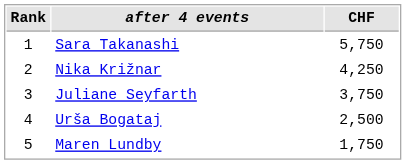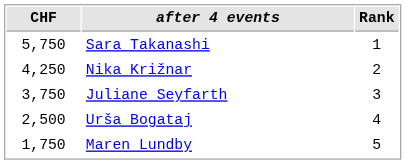columns swapped: Rank <-> CHF
